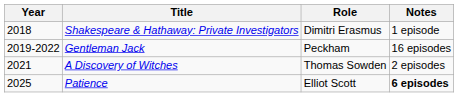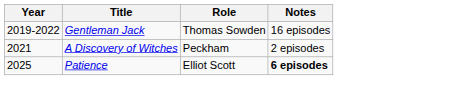- row: 2018 | Shakespeare & Hathaway: Private Investigators | Dimitri Erasmus | 1 episode
Gentleman Jack | Role: Peckham -> Thomas Sowden
A Discovery of Witches | Role: Thomas Sowden -> Peckham
